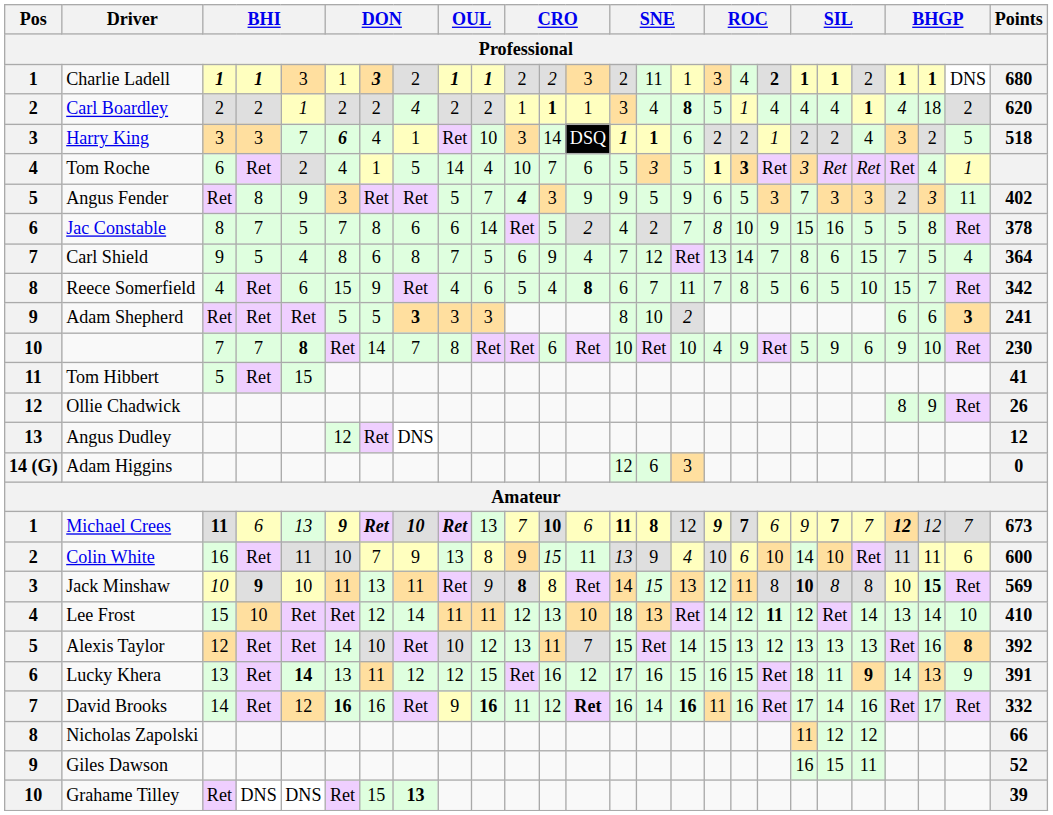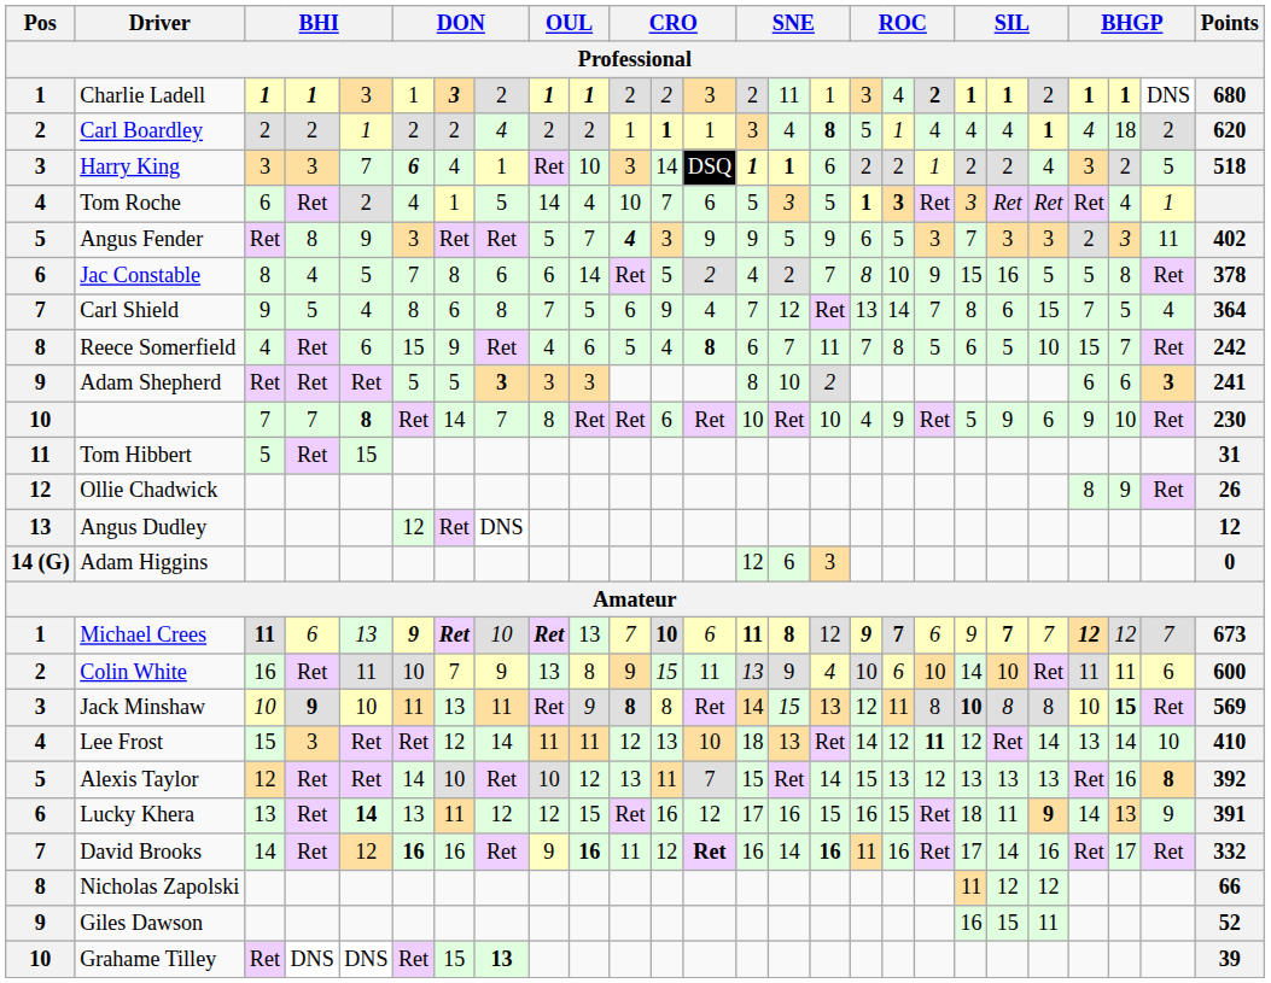Jac Constable | column 4: 7 -> 4
Reece Somerfield | Points: 342 -> 242
Tom Hibbert | Points: 41 -> 31
Michael Crees | column 8: bold -> normal
Lee Frost | column 4: 10 -> 3
